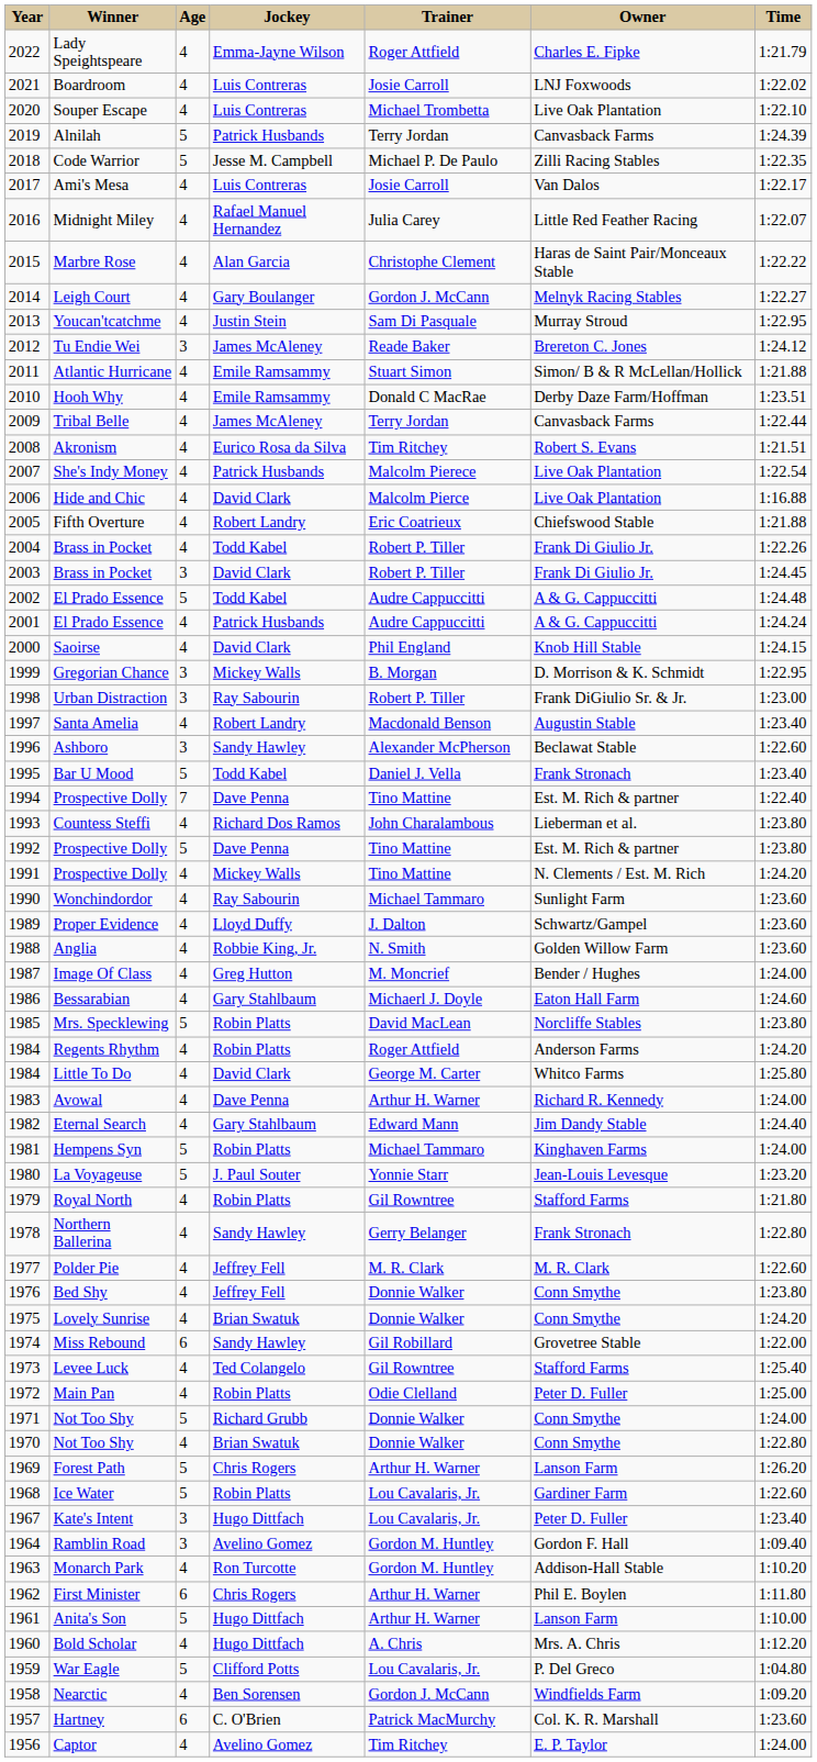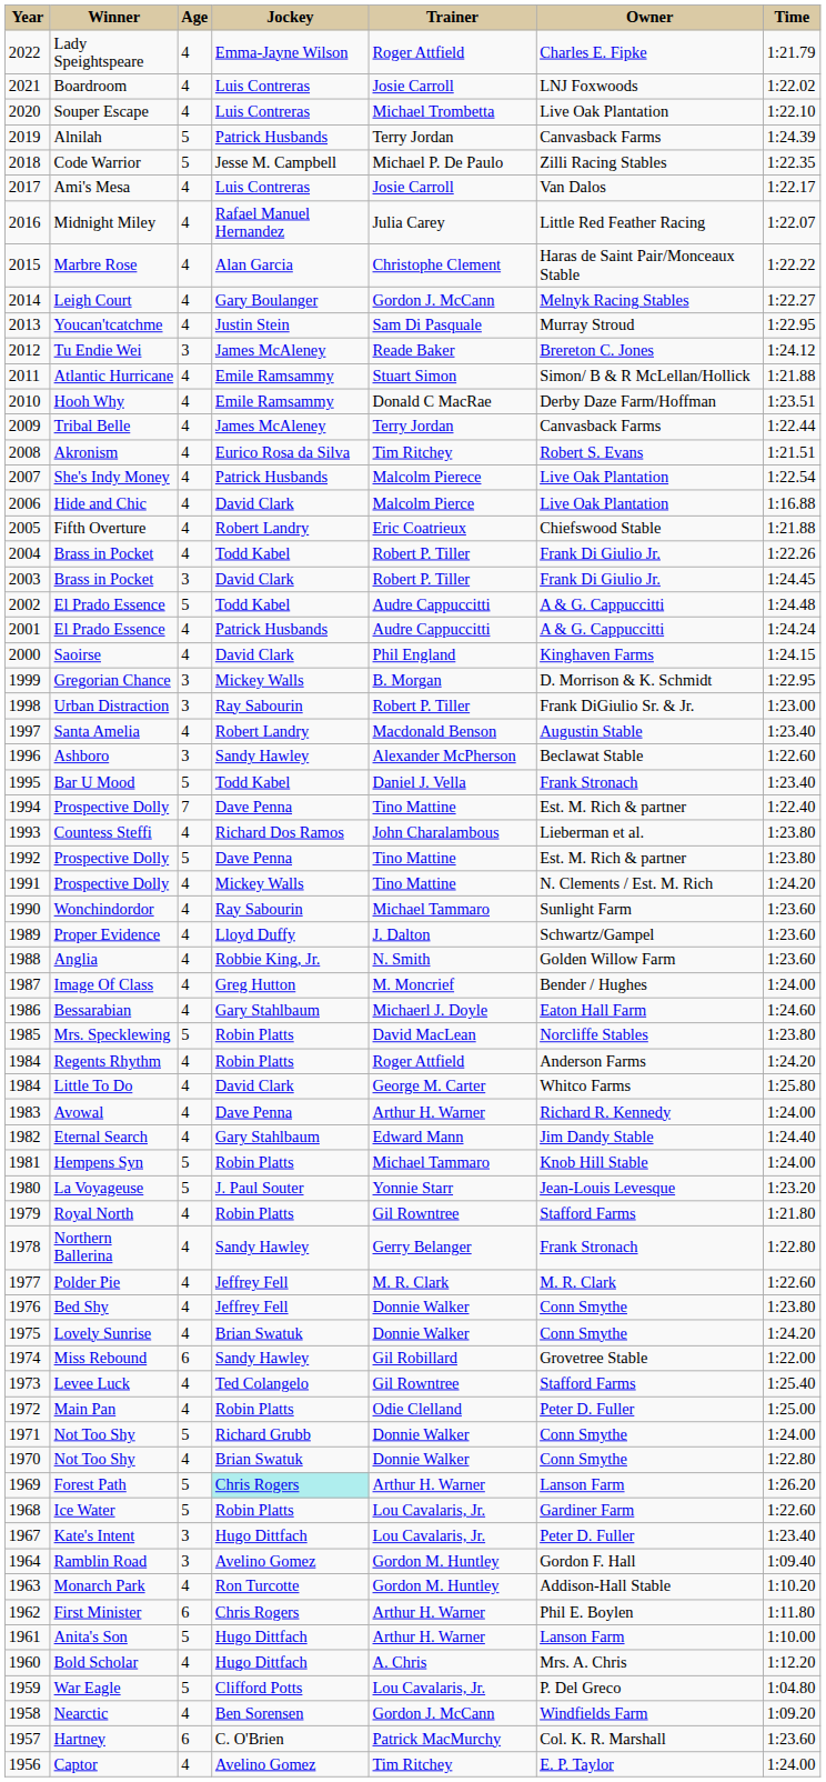Saoirse | Owner: Knob Hill Stable -> Kinghaven Farms
Hempens Syn | Owner: Kinghaven Farms -> Knob Hill Stable
Forest Path | Jockey: no background -> paleturquoise background
